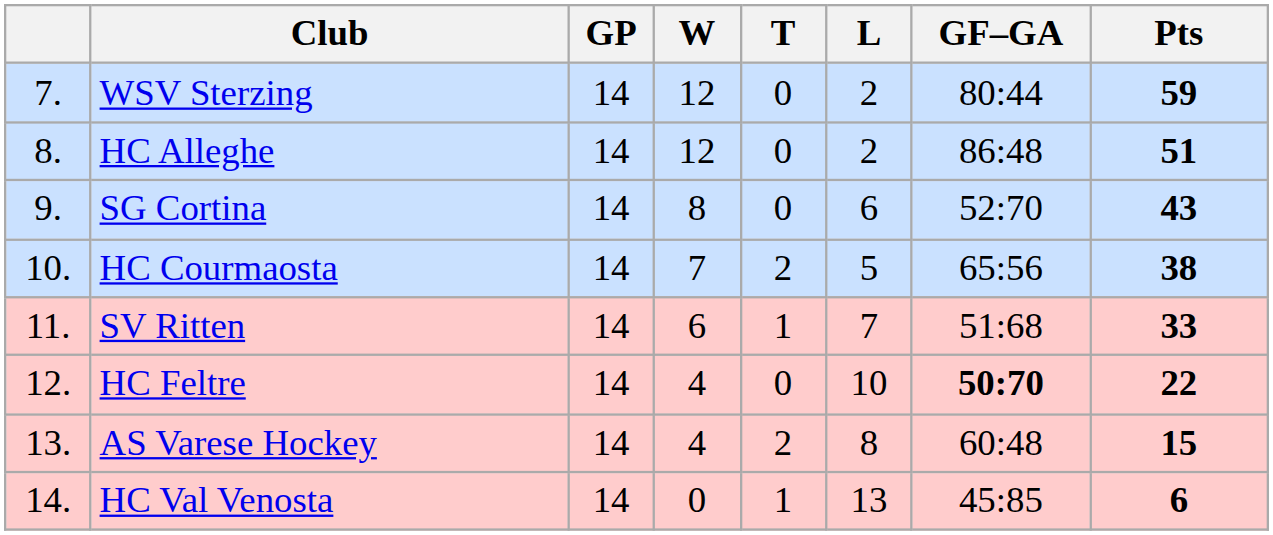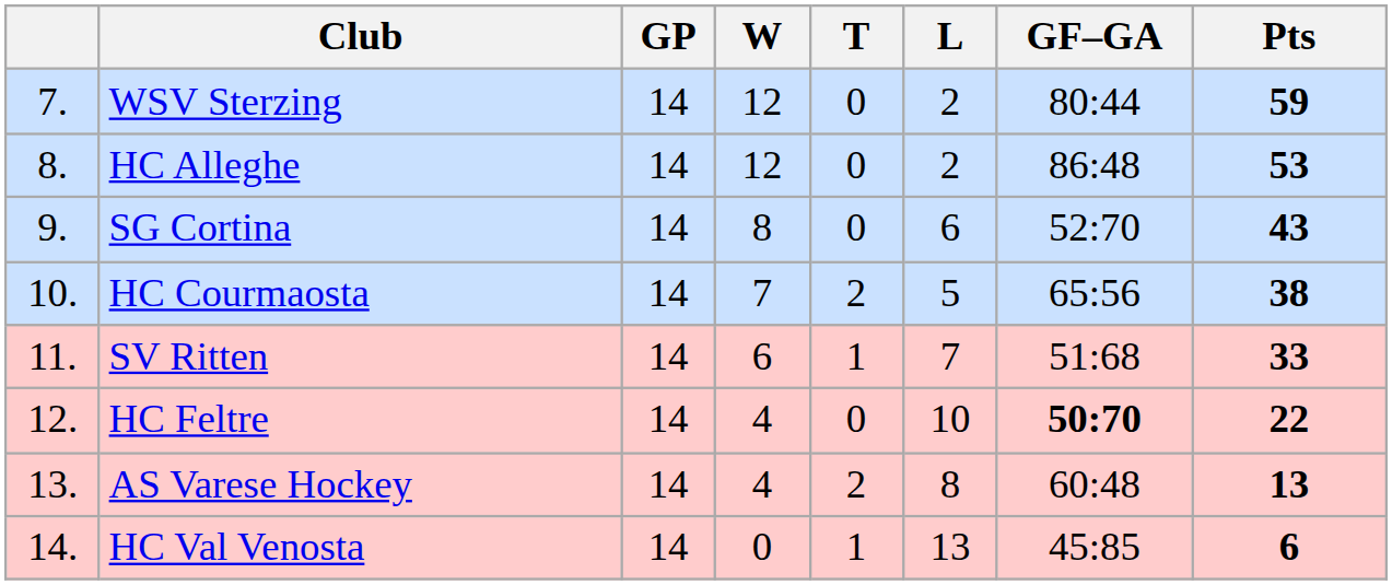HC Alleghe | Pts: 51 -> 53
AS Varese Hockey | Pts: 15 -> 13
